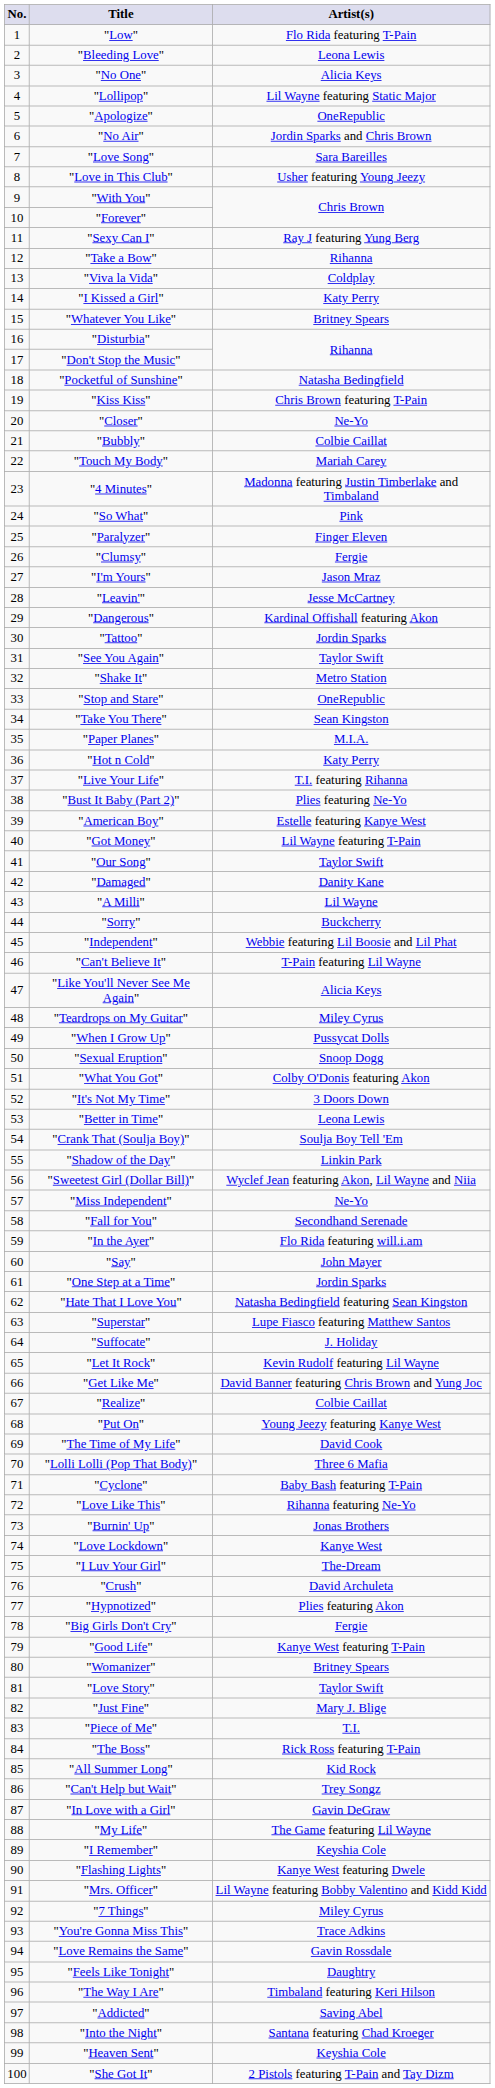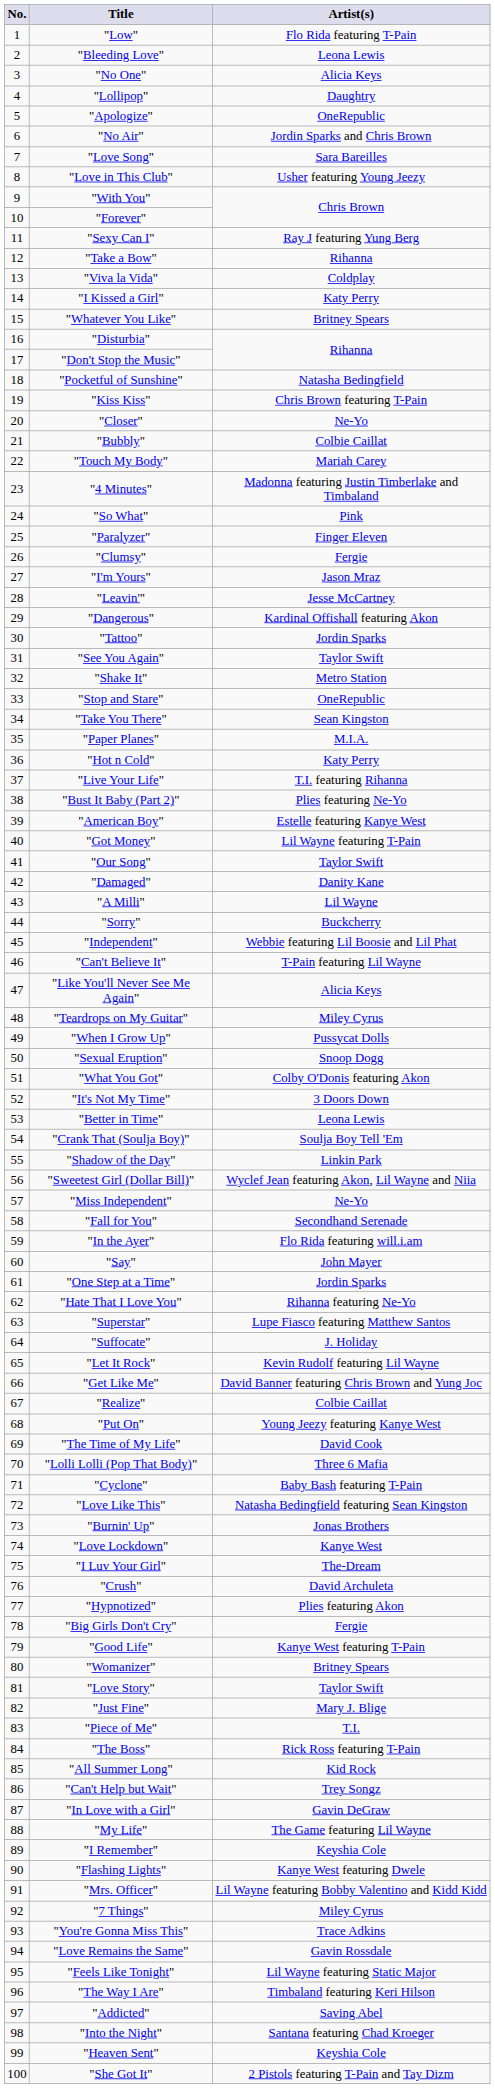"Lollipop" | Artist(s): Lil Wayne featuring Static Major -> Daughtry
"Hate That I Love You" | Artist(s): Natasha Bedingfield featuring Sean Kingston -> Rihanna featuring Ne-Yo
"Love Like This" | Artist(s): Rihanna featuring Ne-Yo -> Natasha Bedingfield featuring Sean Kingston
"Feels Like Tonight" | Artist(s): Daughtry -> Lil Wayne featuring Static Major
